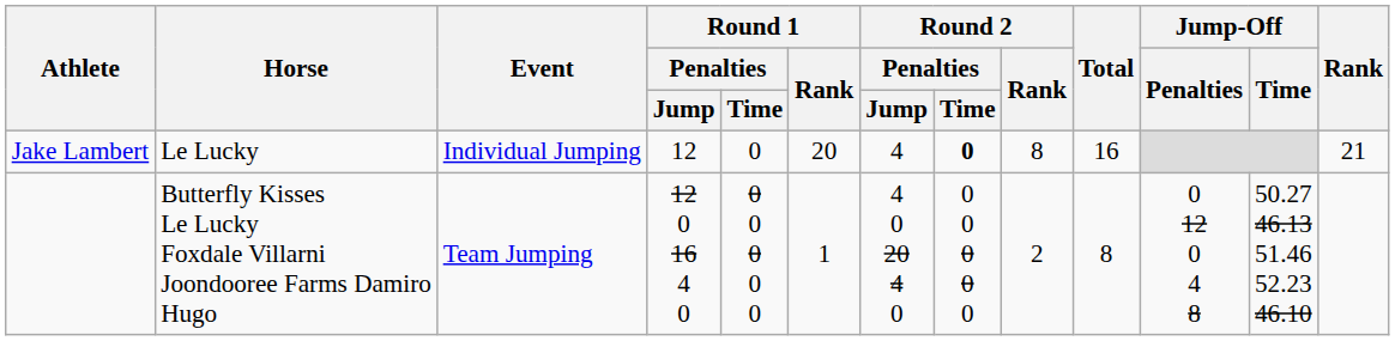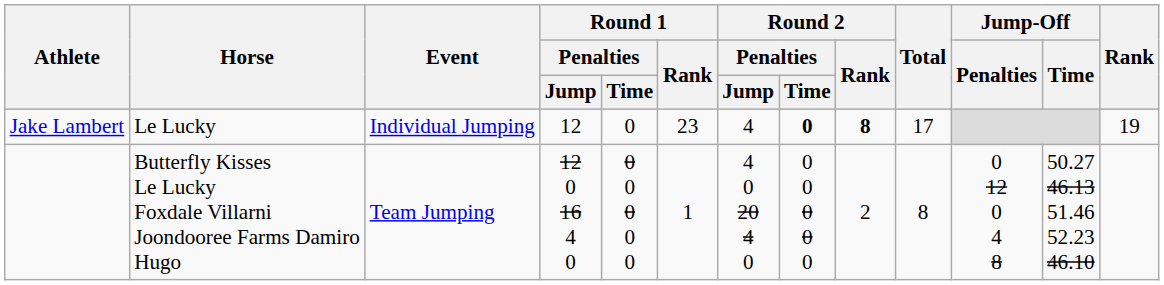Jake Lambert | Round 1 / Rank: 20 -> 23
Jake Lambert | Round 2 / Rank: normal -> bold
Jake Lambert | Total: 16 -> 17
Jake Lambert | Rank: 21 -> 19
